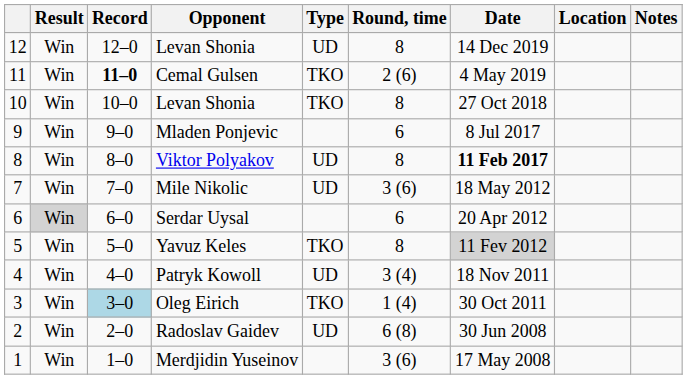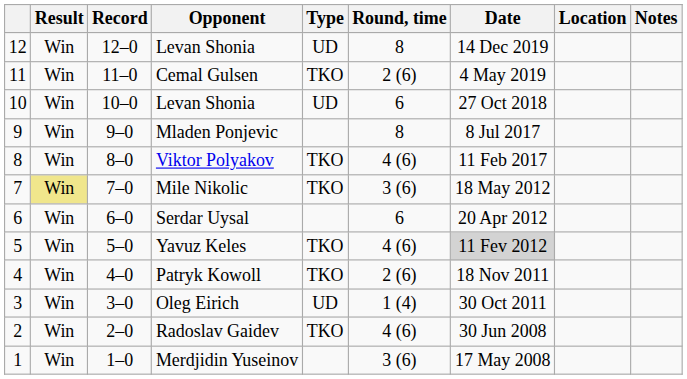Cemal Gulsen | Record: bold -> normal
10 / Levan Shonia | Type: TKO -> UD
10 / Levan Shonia | Round, time: 8 -> 6
Mladen Ponjevic | Round, time: 6 -> 8
Viktor Polyakov | Type: UD -> TKO
Viktor Polyakov | Round, time: 8 -> 4 (6)
Viktor Polyakov | Date: bold -> normal
Mile Nikolic | Result: no background -> khaki background
Mile Nikolic | Type: UD -> TKO
Serdar Uysal | Result: lightgrey background -> no background
Yavuz Keles | Round, time: 8 -> 4 (6)
Patryk Kowoll | Type: UD -> TKO
Patryk Kowoll | Round, time: 3 (4) -> 2 (6)
Oleg Eirich | Record: lightblue background -> no background
Oleg Eirich | Type: TKO -> UD
Radoslav Gaidev | Type: UD -> TKO
Radoslav Gaidev | Round, time: 6 (8) -> 4 (6)
